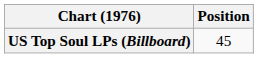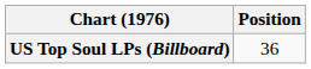US Top Soul LPs (Billboard) | Position: 45 -> 36
